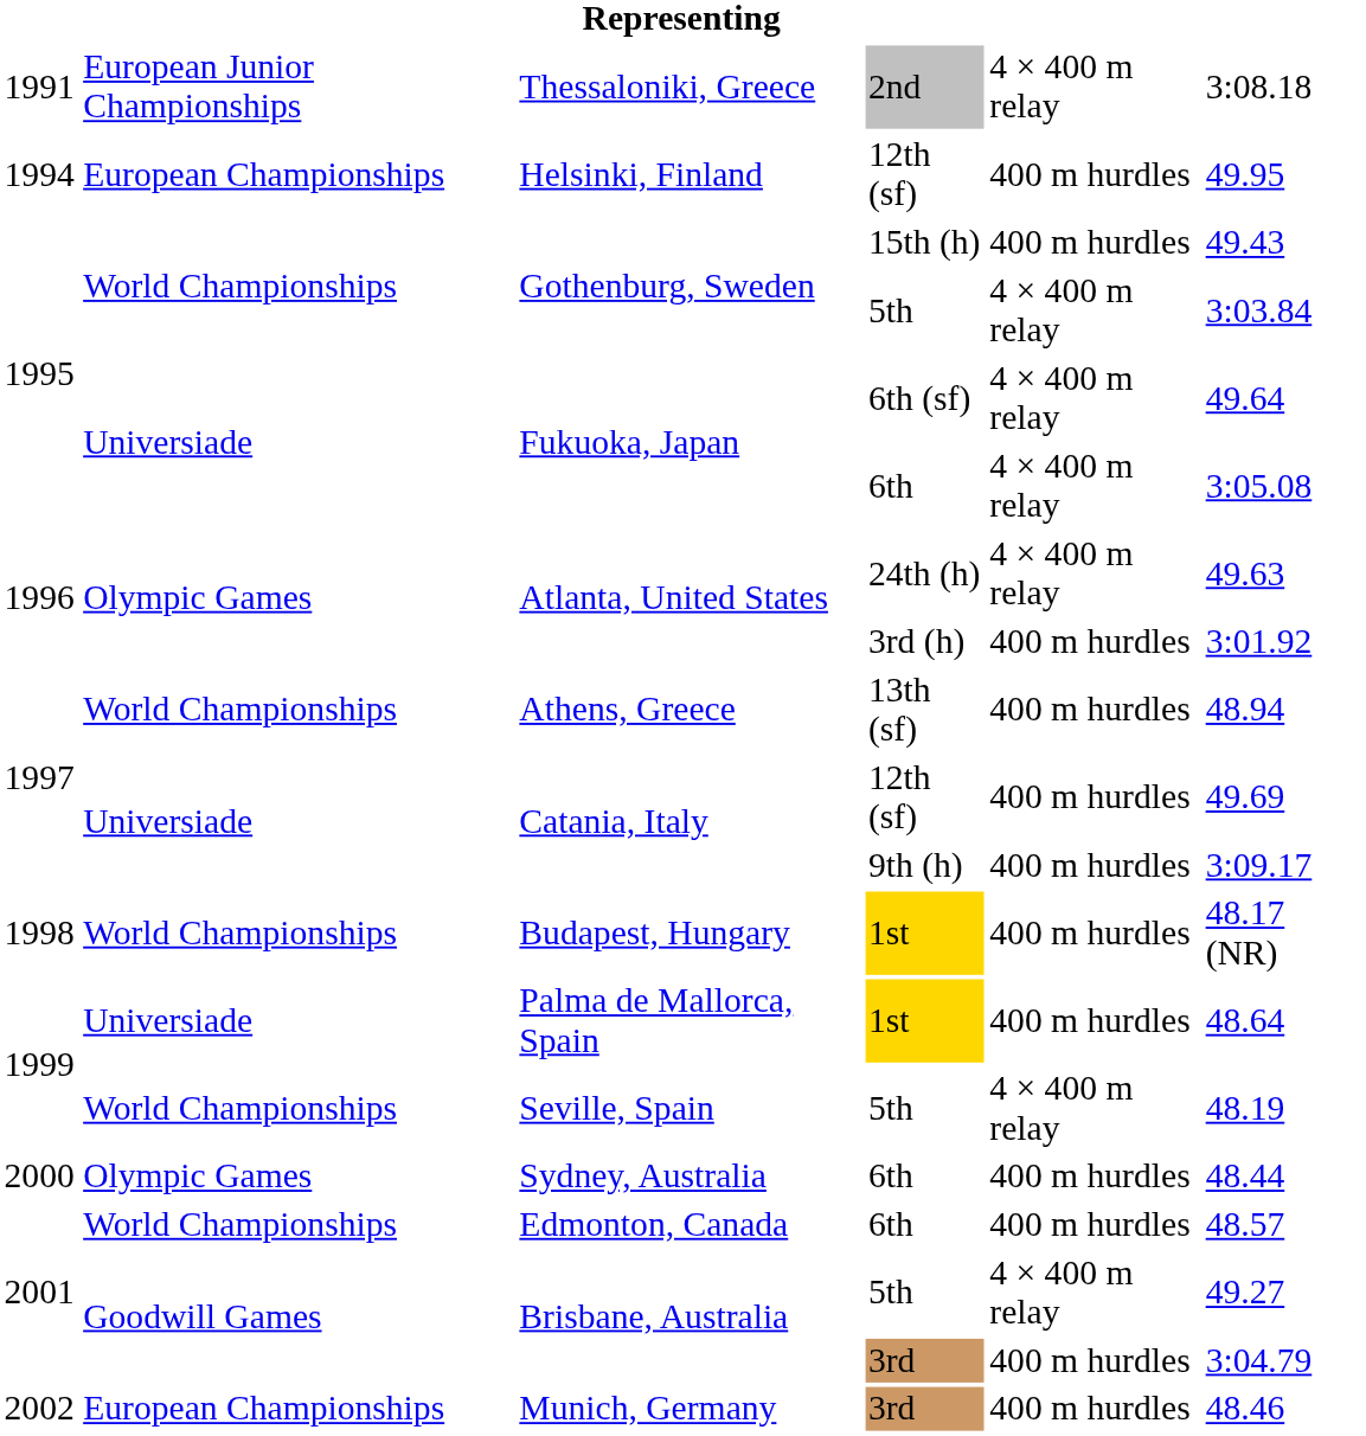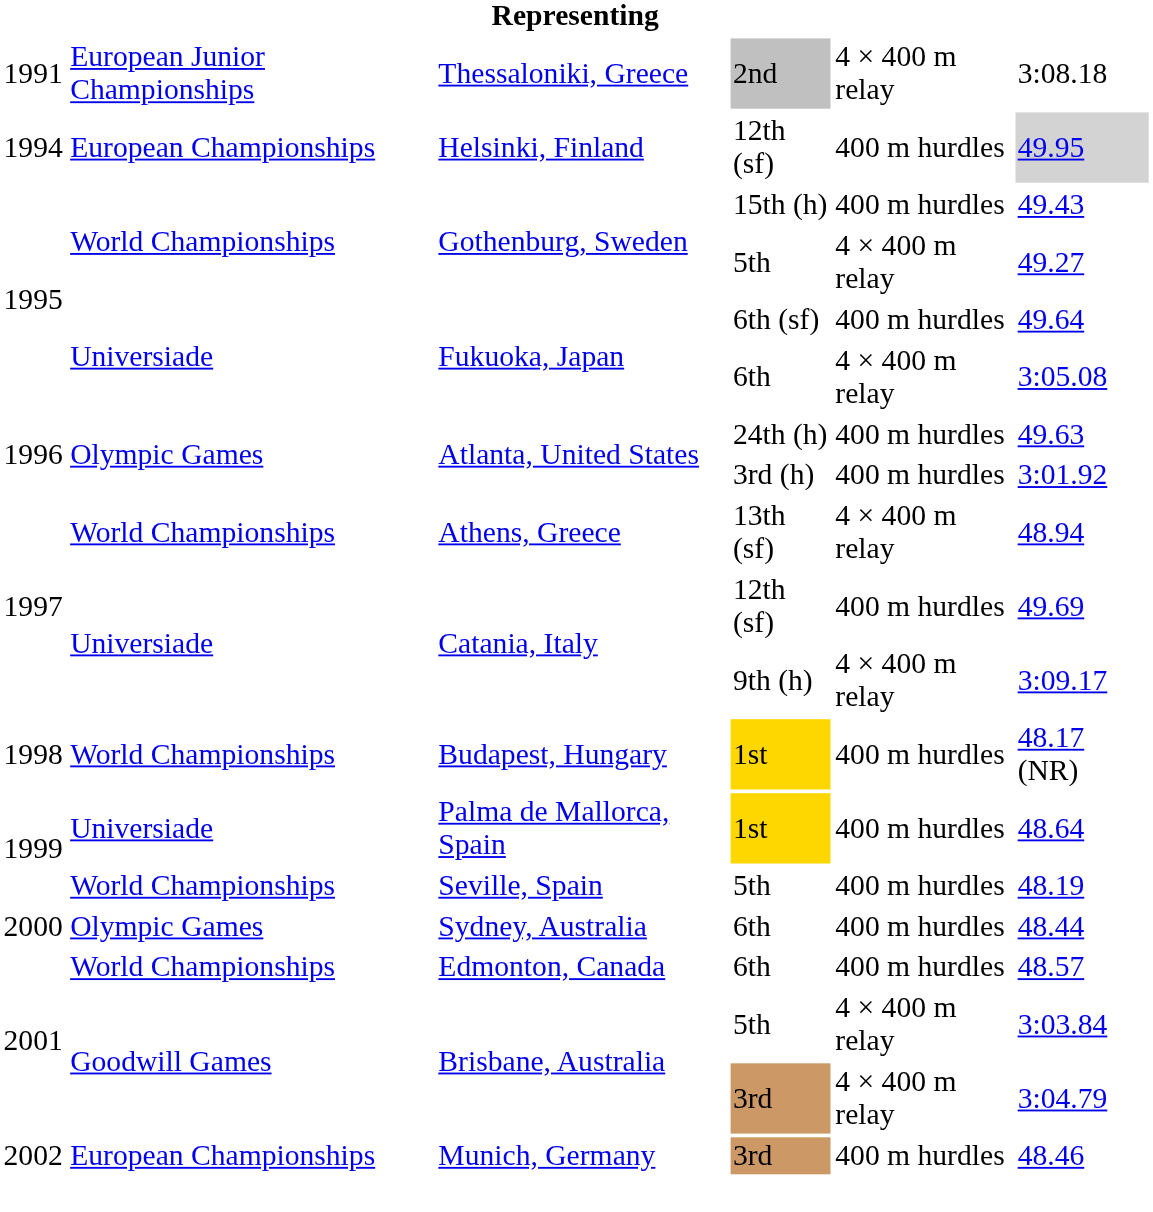Helsinki, Finland | column 6: no background -> lightgrey background
Gothenburg, Sweden / 5th | column 6: 3:03.84 -> 49.27
Fukuoka, Japan / 6th (sf) | column 5: 4 × 400 m relay -> 400 m hurdles
Atlanta, United States / 24th (h) | column 5: 4 × 400 m relay -> 400 m hurdles
Athens, Greece | column 5: 400 m hurdles -> 4 × 400 m relay
Catania, Italy / 9th (h) | column 5: 400 m hurdles -> 4 × 400 m relay
Seville, Spain | column 5: 4 × 400 m relay -> 400 m hurdles
Brisbane, Australia / 5th | column 6: 49.27 -> 3:03.84
Brisbane, Australia / 3rd | column 5: 400 m hurdles -> 4 × 400 m relay
